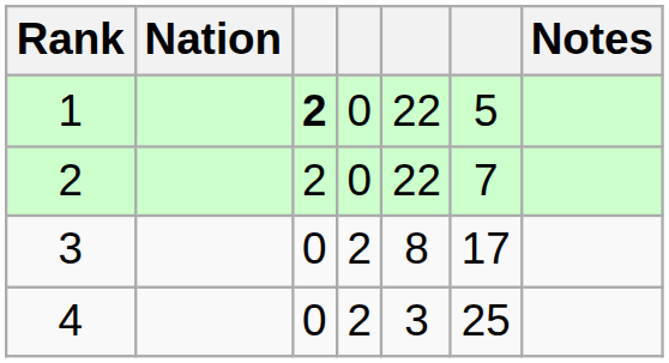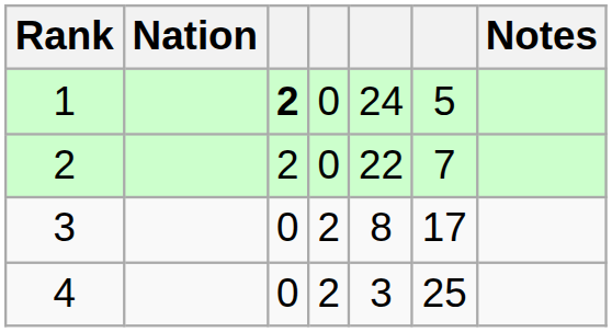1 | column 5: 22 -> 24
